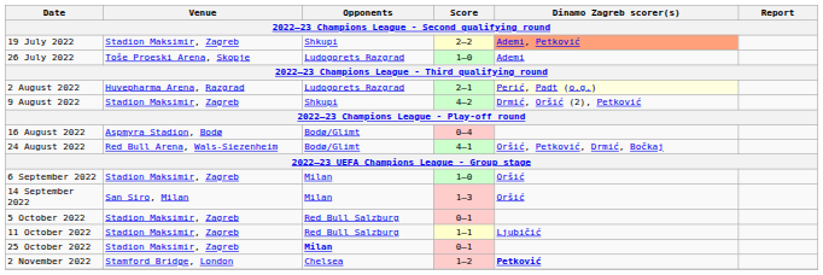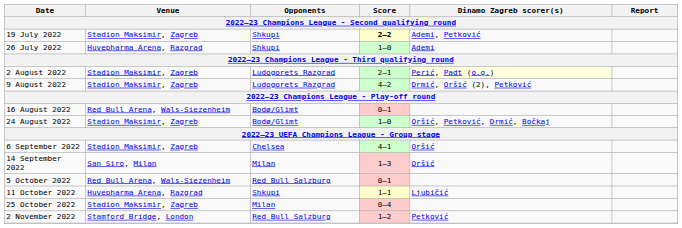19 July 2022 | Score: normal -> bold
19 July 2022 | Dinamo Zagreb scorer(s): lightsalmon background -> no background
26 July 2022 | Venue: Toše Proeski Arena, Skopje -> Huvepharma Arena, Razgrad
26 July 2022 | Opponents: Ludogorets Razgrad -> Shkupi
2 August 2022 | Venue: Huvepharma Arena, Razgrad -> Stadion Maksimir, Zagreb
9 August 2022 | Opponents: Shkupi -> Ludogorets Razgrad
16 August 2022 | Venue: Aspmyra Stadion, Bodø -> Red Bull Arena, Wals-Siezenheim
16 August 2022 | Score: 0–4 -> 0–1
24 August 2022 | Venue: Red Bull Arena, Wals-Siezenheim -> Stadion Maksimir, Zagreb
24 August 2022 | Score: 4–1 -> 1–0
6 September 2022 | Opponents: Milan -> Chelsea
6 September 2022 | Score: 1–0 -> 4–1
5 October 2022 | Venue: Stadion Maksimir, Zagreb -> Red Bull Arena, Wals-Siezenheim
11 October 2022 | Venue: Stadion Maksimir, Zagreb -> Huvepharma Arena, Razgrad
11 October 2022 | Opponents: Red Bull Salzburg -> Shkupi
25 October 2022 | Opponents: bold -> normal
25 October 2022 | Score: 0–1 -> 0–4
2 November 2022 | Opponents: Chelsea -> Red Bull Salzburg
2 November 2022 | Dinamo Zagreb scorer(s): bold -> normal
